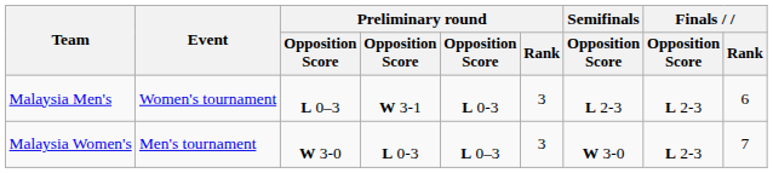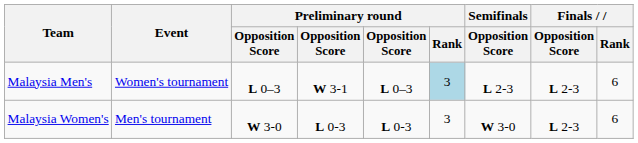Malaysia Men's | column 5: L 0-3 -> L 0–3
Malaysia Men's | Preliminary round / Rank: no background -> lightblue background
Malaysia Women's | column 5: L 0–3 -> L 0-3
Malaysia Women's | Finals / Rank: 7 -> 6
